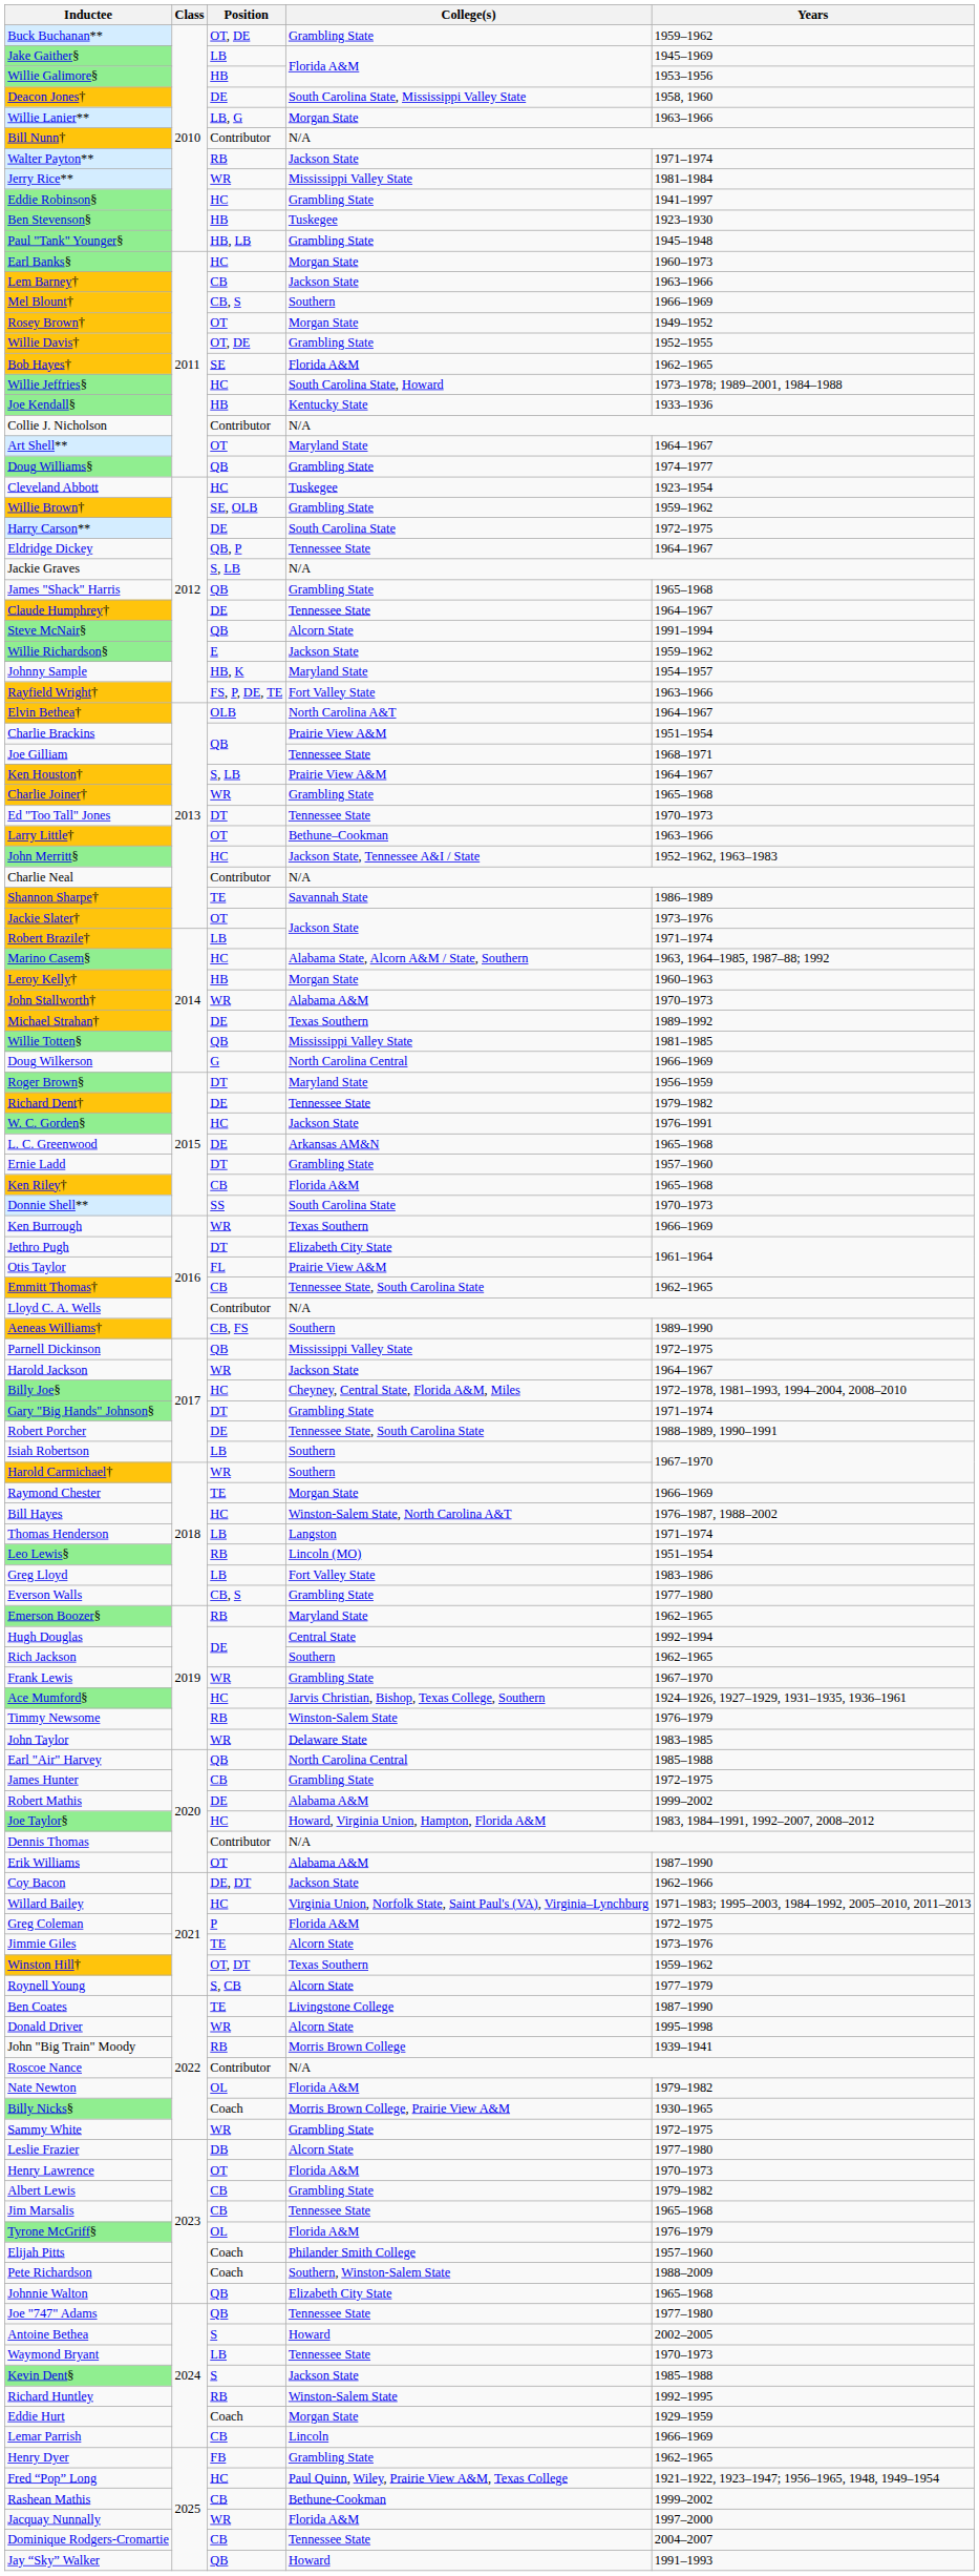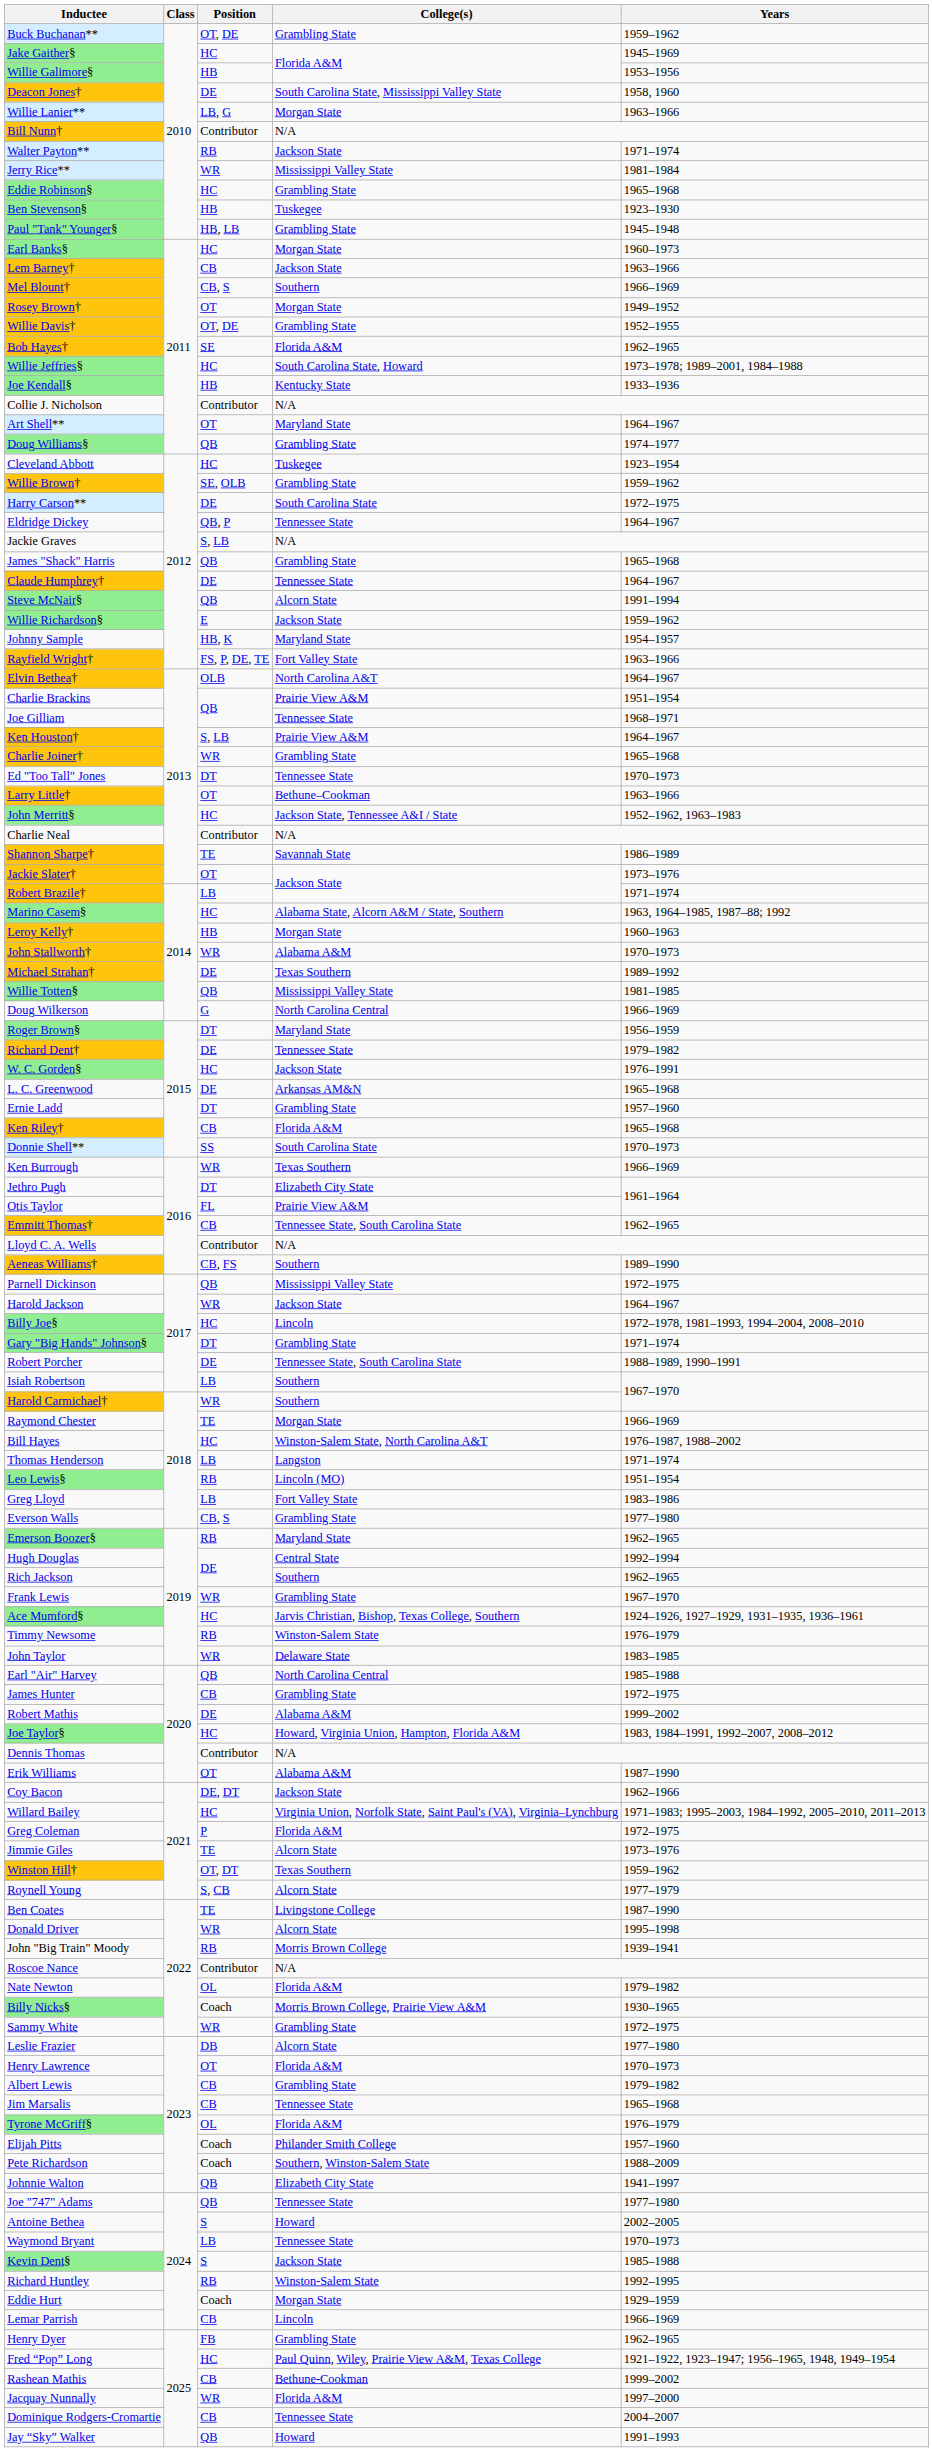Jake Gaither§ | Position: LB -> HC
Eddie Robinson§ | Years: 1941–1997 -> 1965–1968
Billy Joe§ | College(s): Cheyney, Central State, Florida A&M, Miles -> Lincoln
Johnnie Walton | Years: 1965–1968 -> 1941–1997
